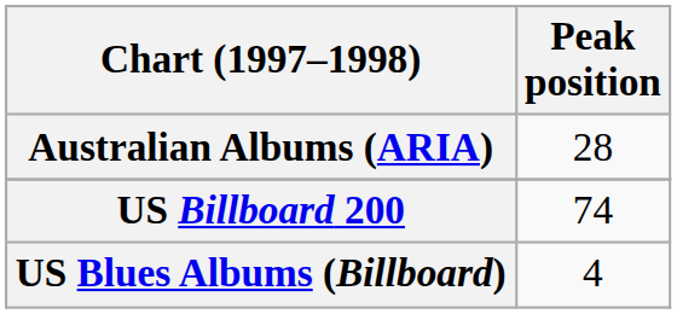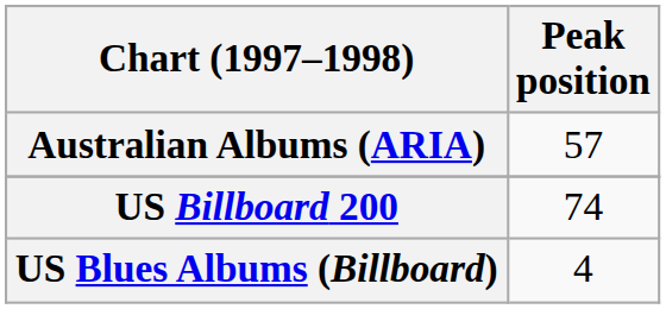Australian Albums (ARIA) | Peak position: 28 -> 57
